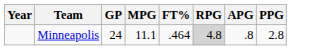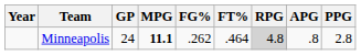+ column: FG% | .262
Minneapolis | MPG: normal -> bold
